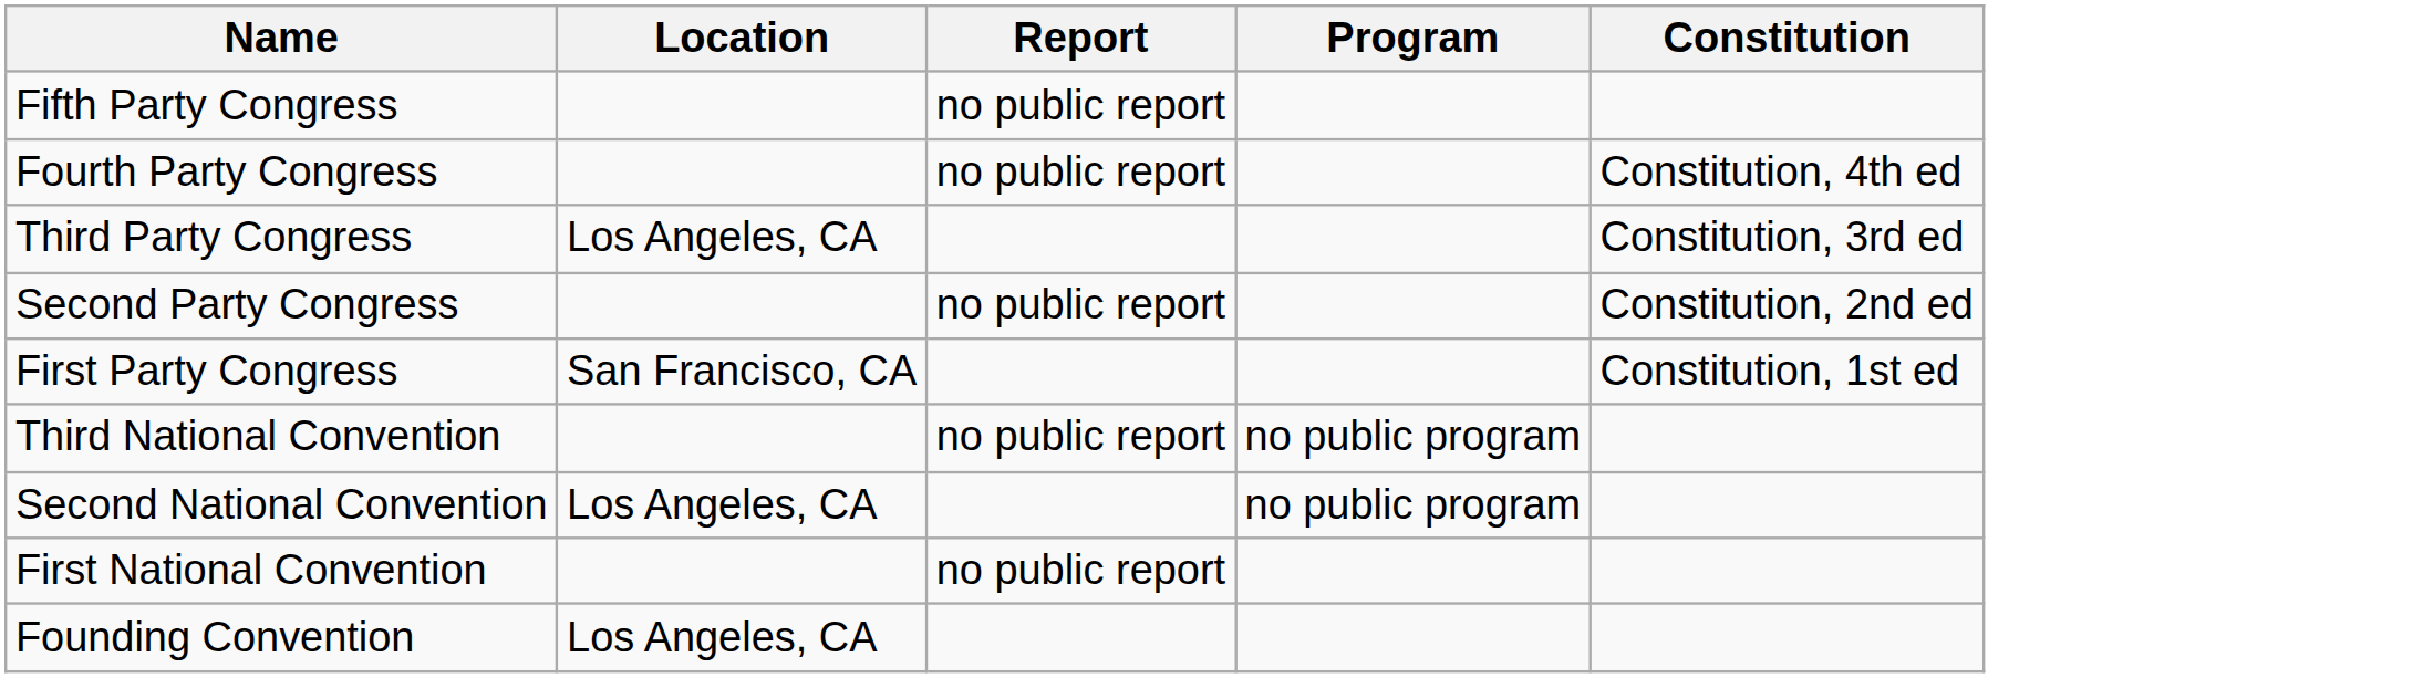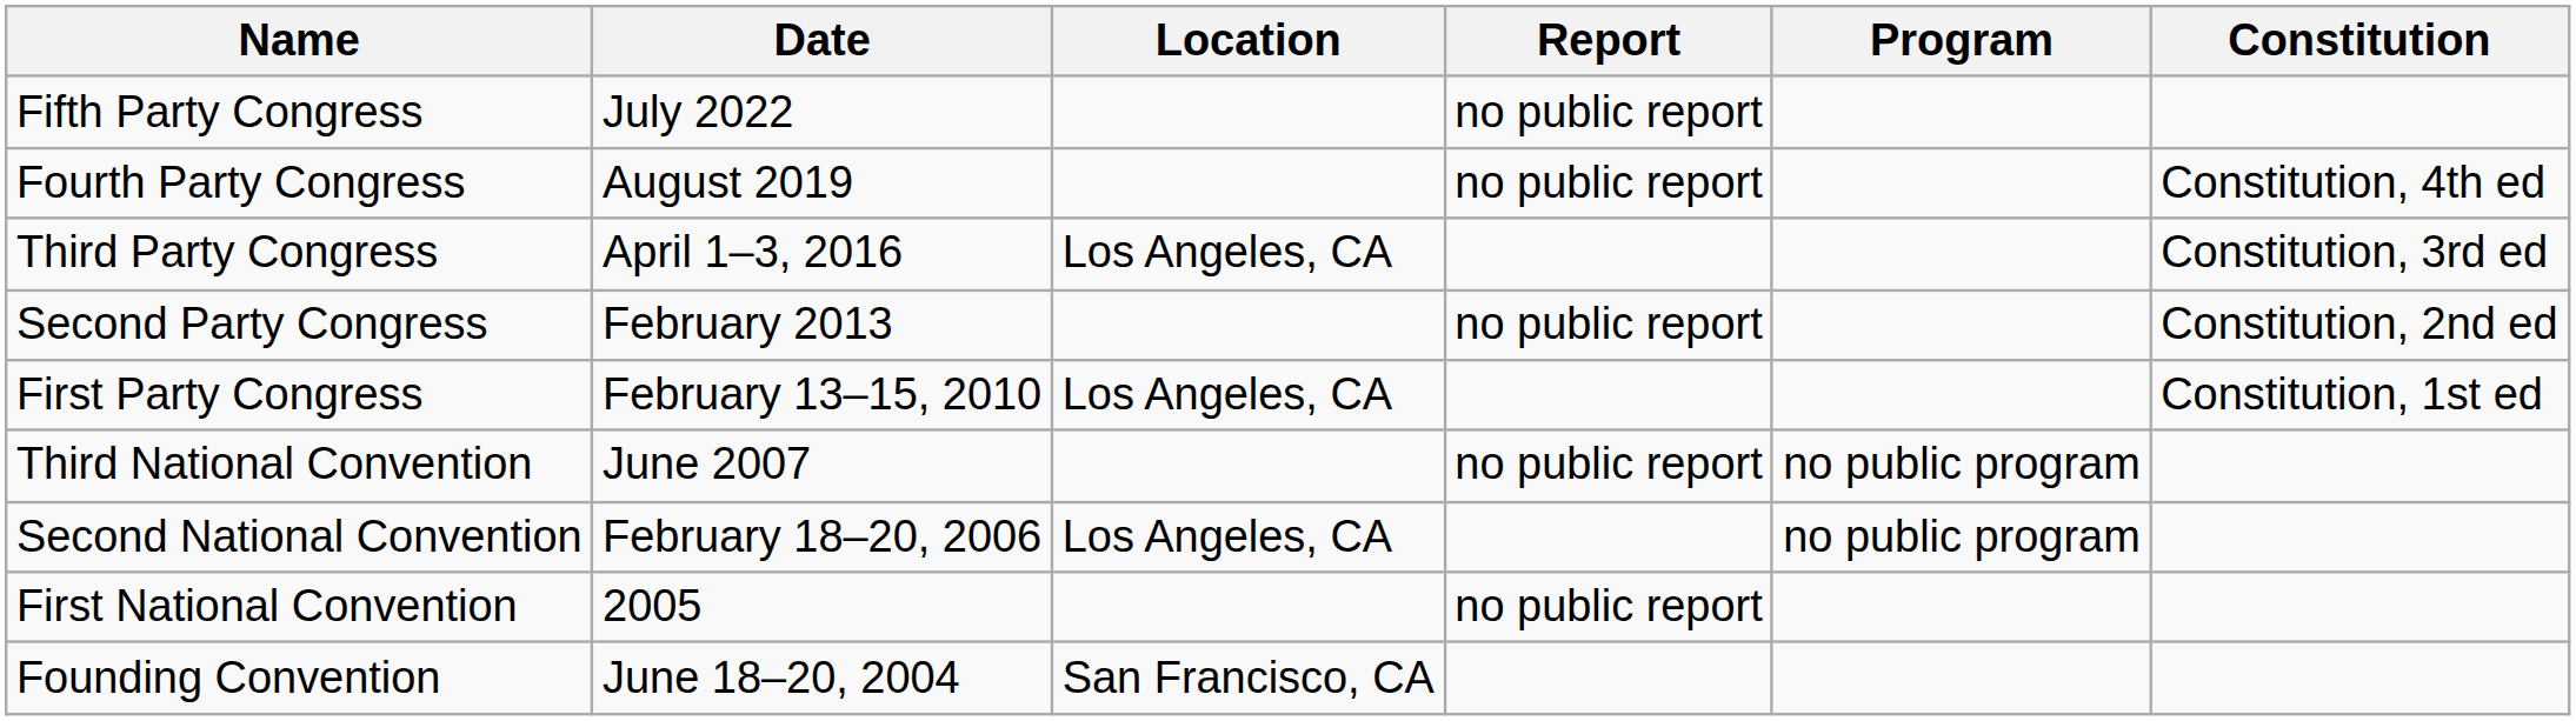+ column: Date | July 2022 | August 2019 | April 1–3, 2016 | February 2013 | February 13–15, 2010 | June 2007 | February 18–20, 2006 | 2005 | June 18–20, 2004
First Party Congress | Location: San Francisco, CA -> Los Angeles, CA
Founding Convention | Location: Los Angeles, CA -> San Francisco, CA
